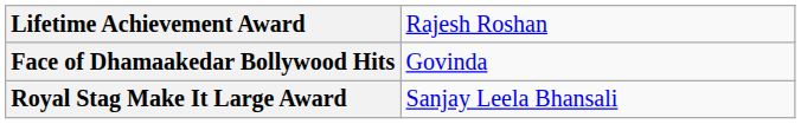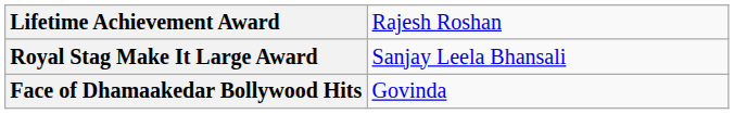rows swapped: Royal Stag Make It Large Award <-> Face of Dhamaakedar Bollywood Hits
